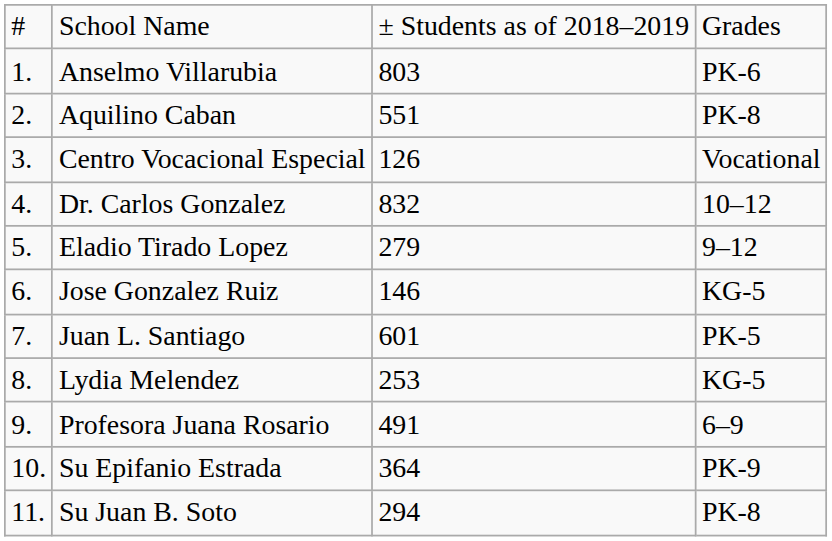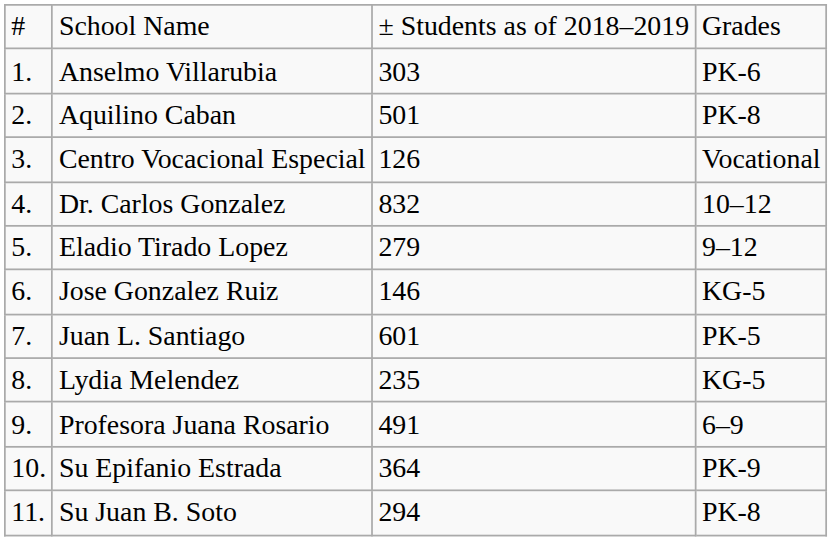Anselmo Villarubia | column 3: 803 -> 303
Aquilino Caban | column 3: 551 -> 501
Lydia Melendez | column 3: 253 -> 235
